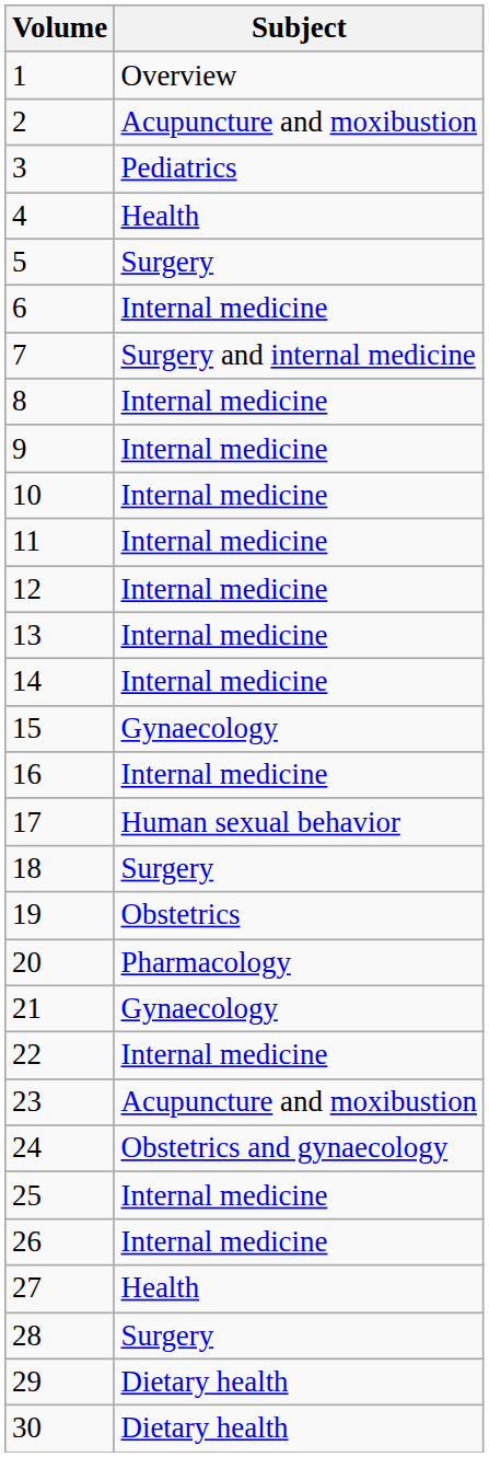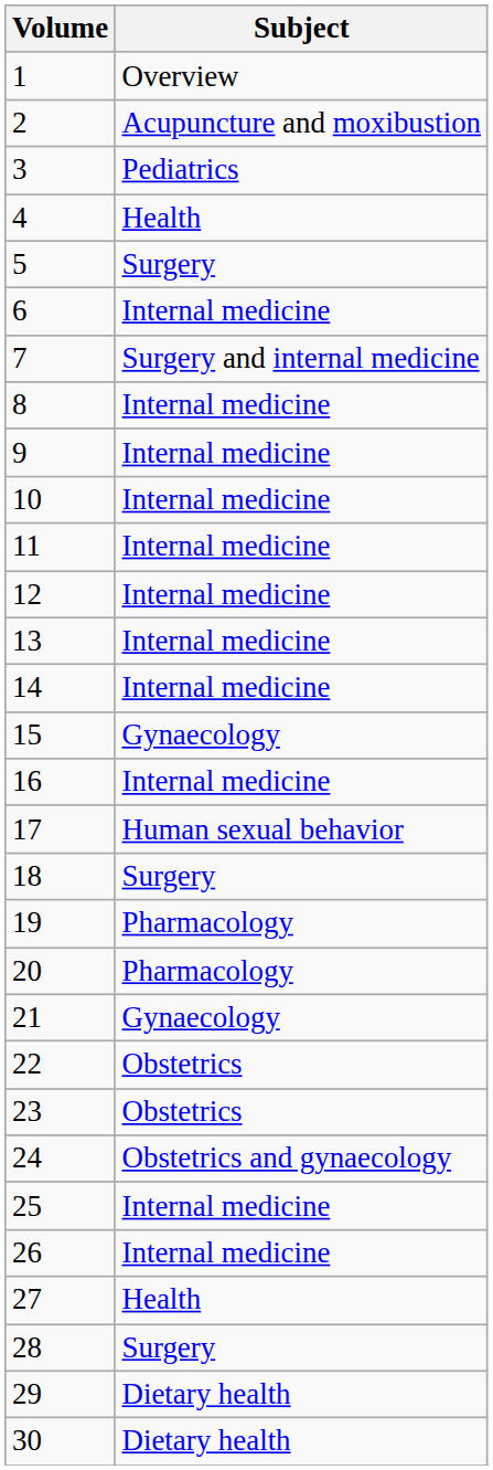19 | Subject: Obstetrics -> Pharmacology
22 | Subject: Internal medicine -> Obstetrics
23 | Subject: Acupuncture and moxibustion -> Obstetrics
